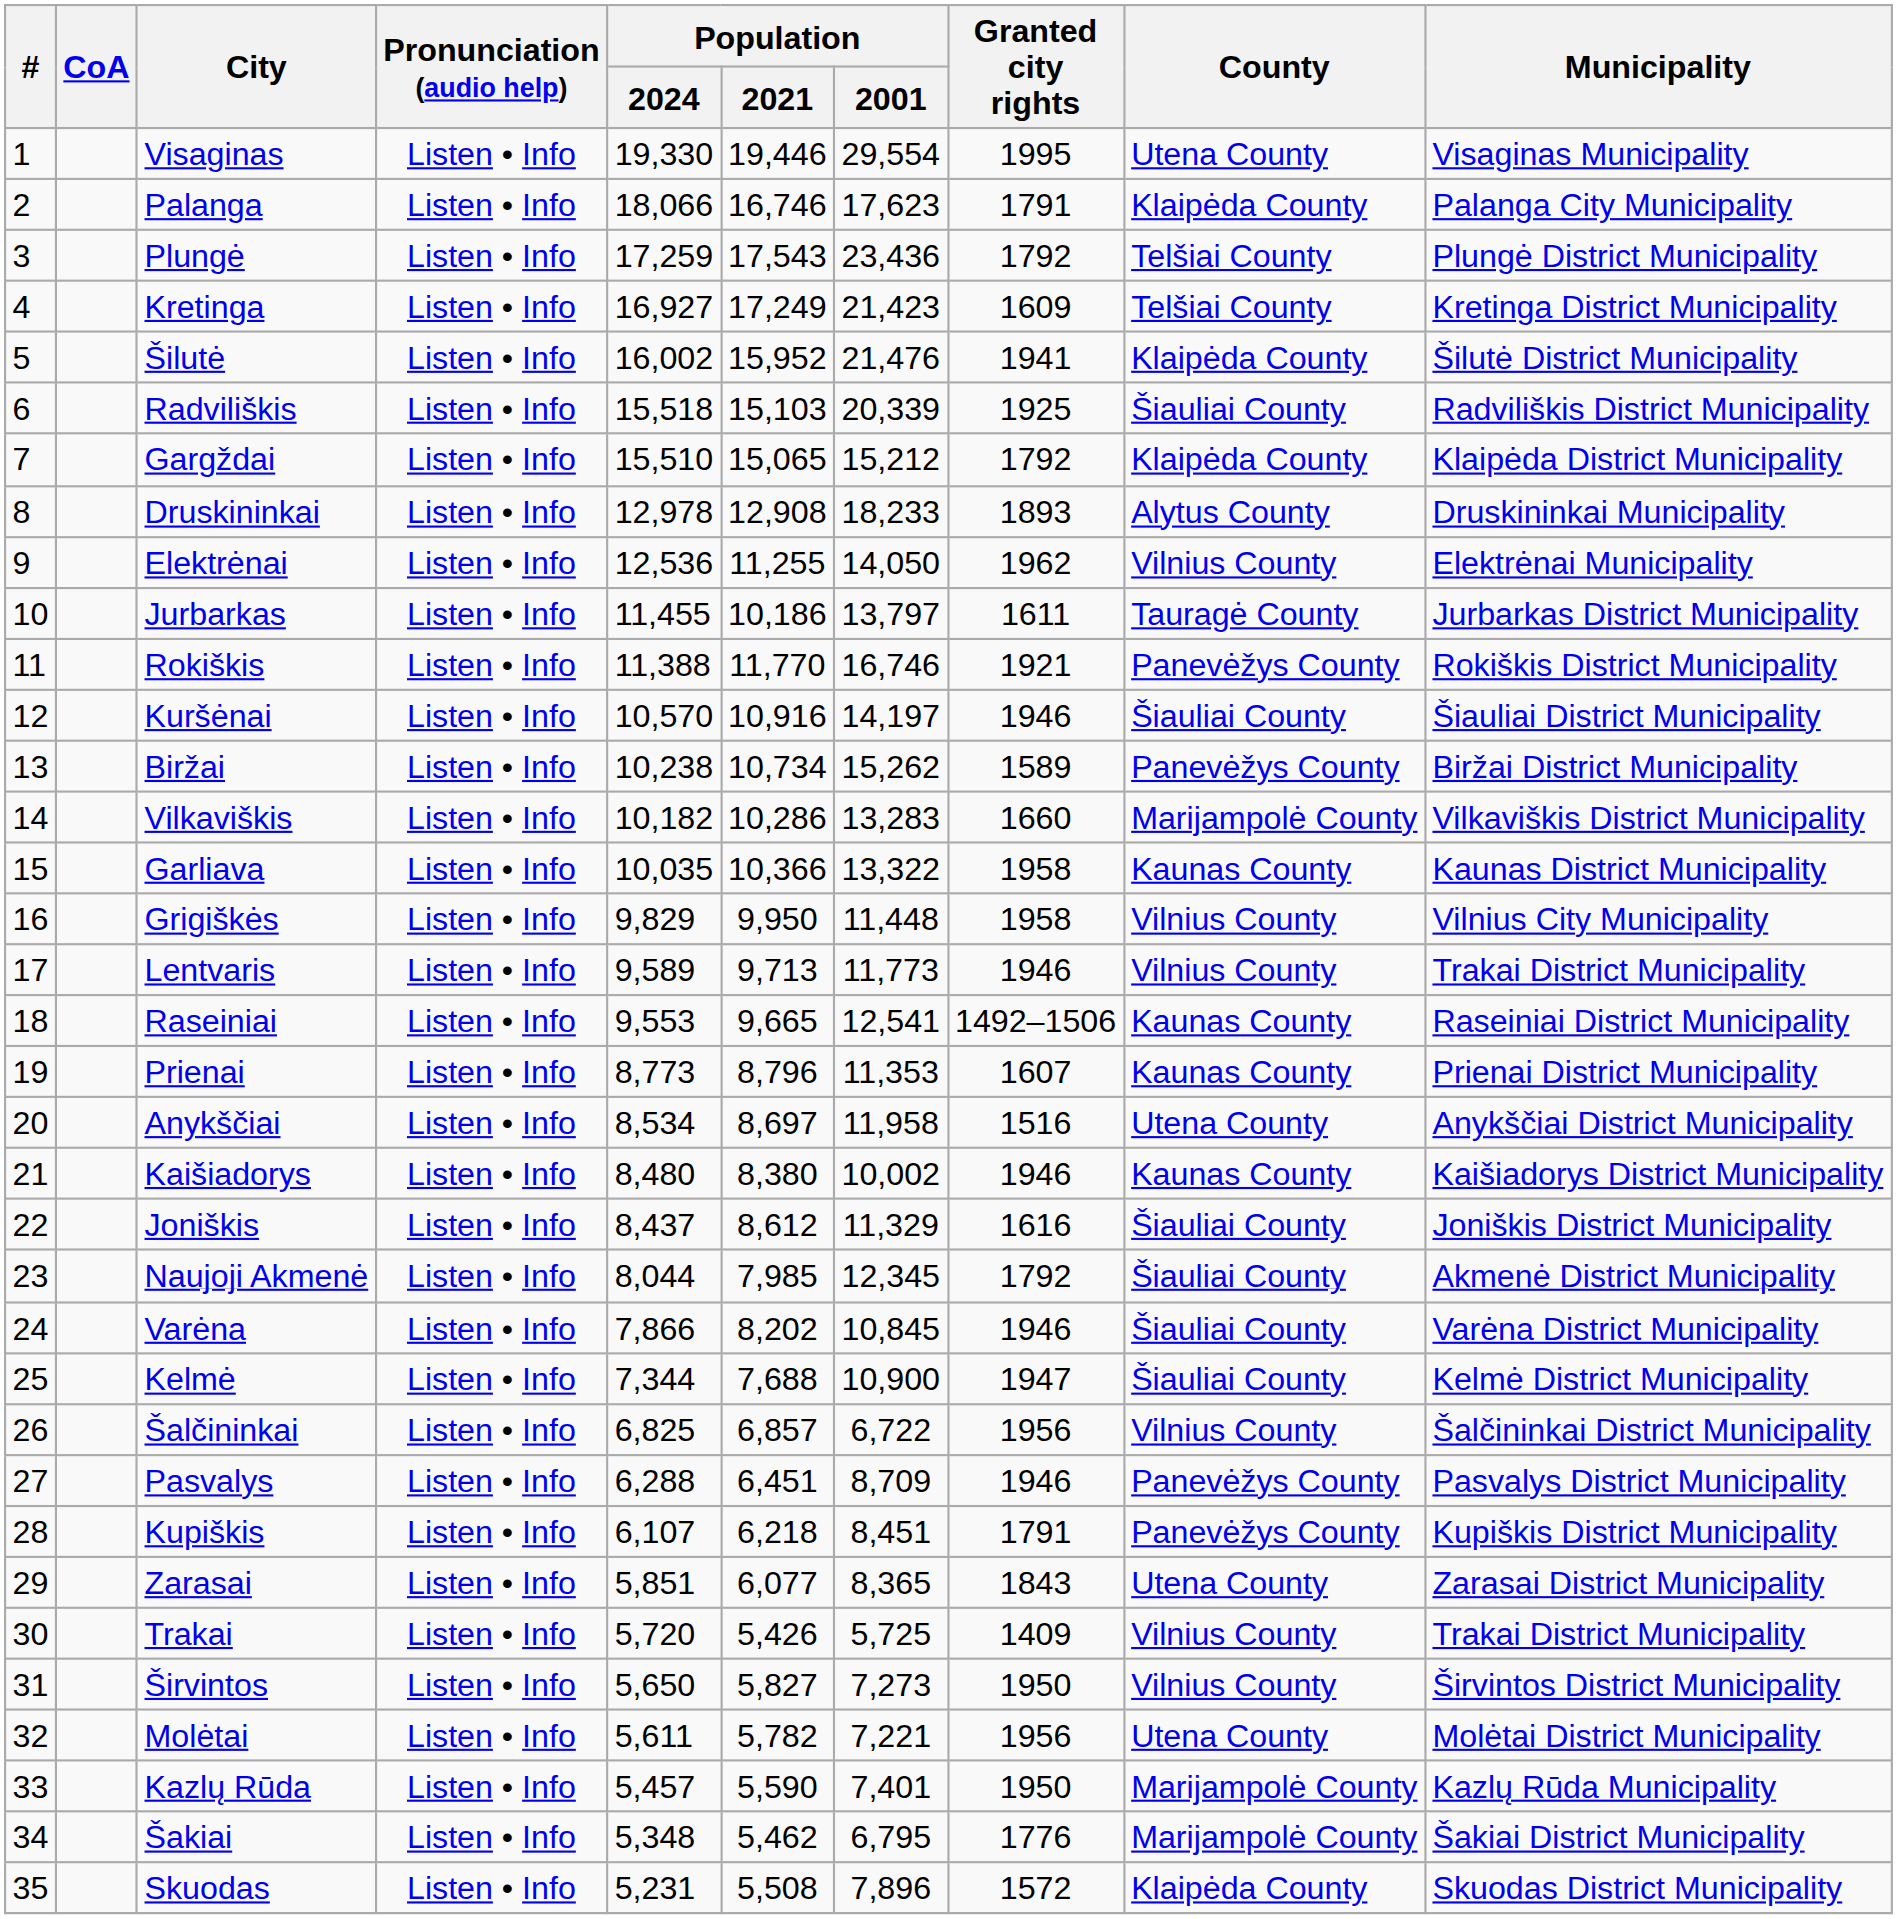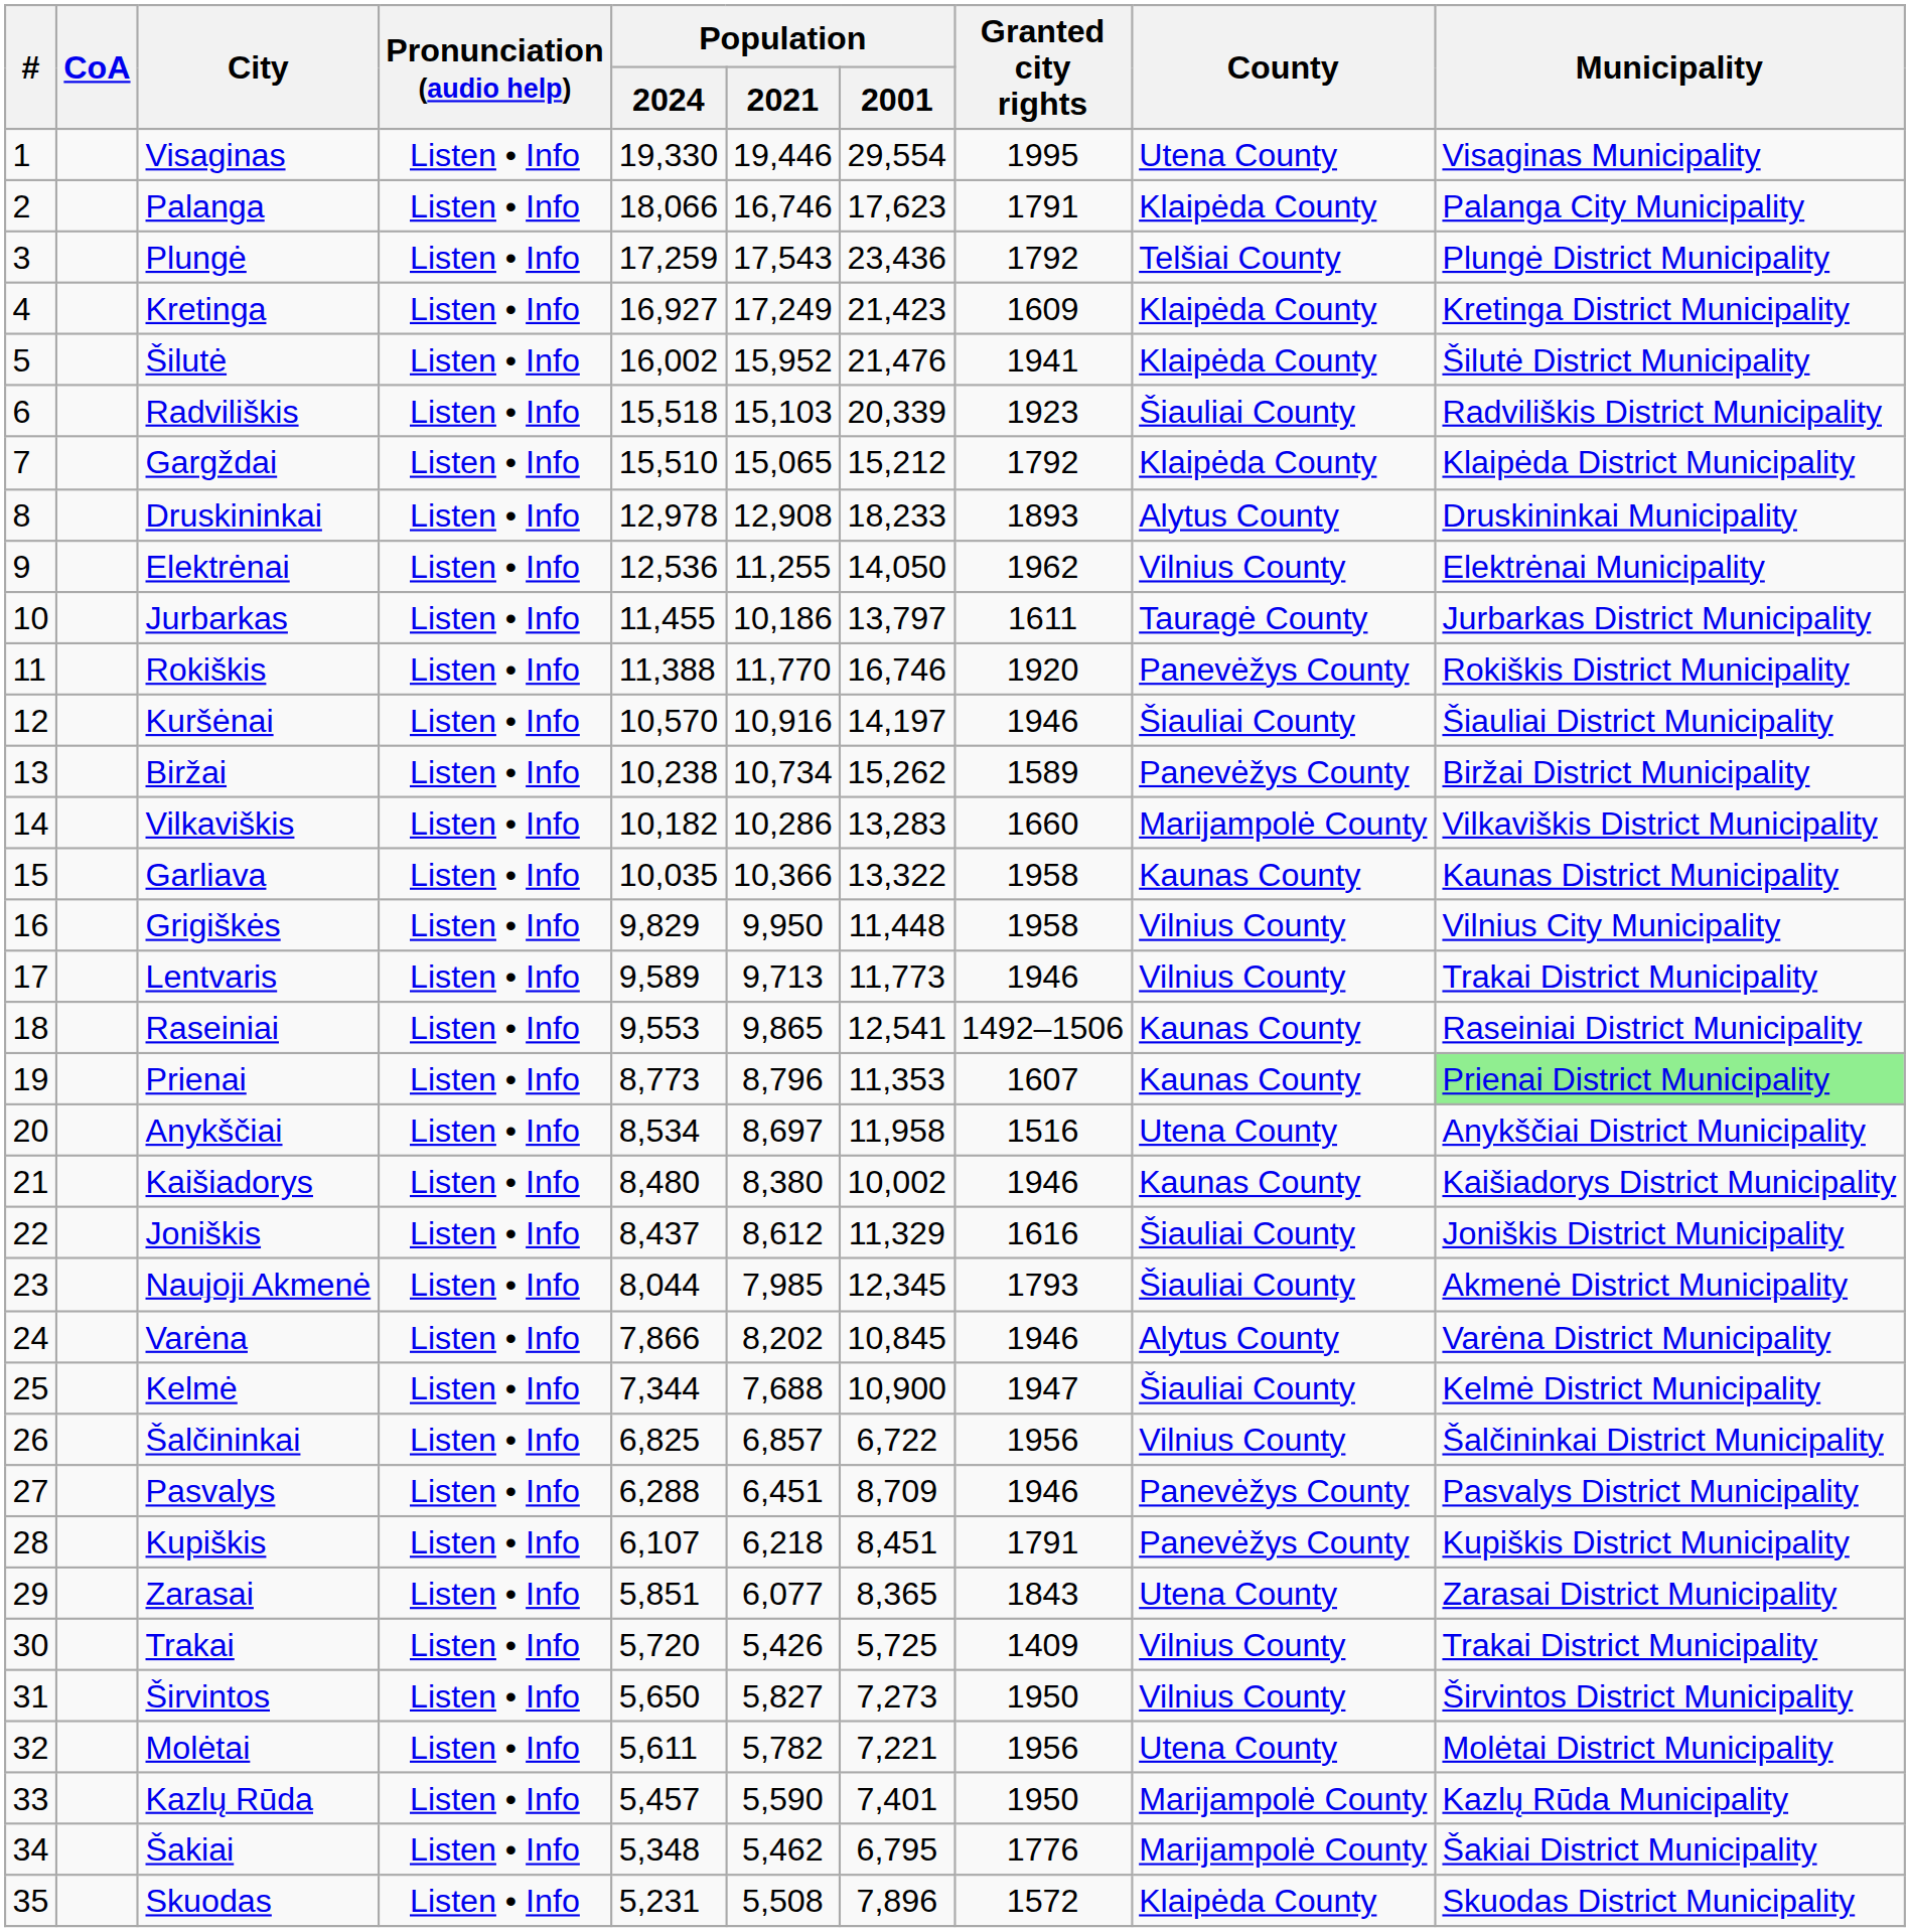Kretinga | County: Telšiai County -> Klaipėda County
Radviliškis | Granted city rights: 1925 -> 1923
Rokiškis | Granted city rights: 1921 -> 1920
Raseiniai | Population / 2021: 9,665 -> 9,865
Prienai | Municipality: no background -> lightgreen background
Naujoji Akmenė | Granted city rights: 1792 -> 1793
Varėna | County: Šiauliai County -> Alytus County
